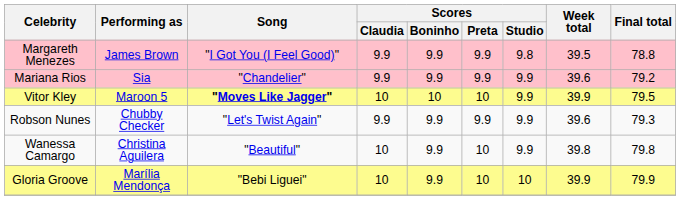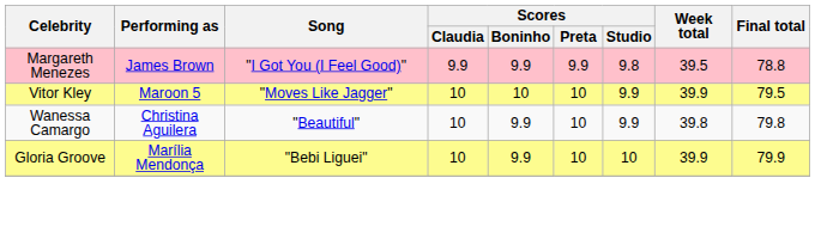- row: Mariana Rios | Sia | "Chandelier" | 9.9 | 9.9 | 9.9 | 9.9 | 39.6 | 79.2
Vitor Kley | Song: bold -> normal
- row: Robson Nunes | Chubby Checker | "Let's Twist Again" | 9.9 | 9.9 | 9.9 | 9.9 | 39.6 | 79.3
